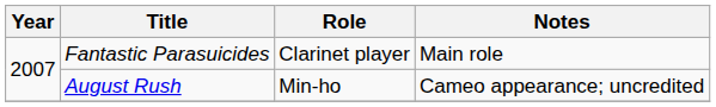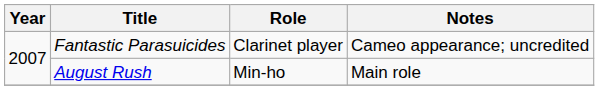Fantastic Parasuicides | Notes: Main role -> Cameo appearance; uncredited
August Rush | Notes: Cameo appearance; uncredited -> Main role
